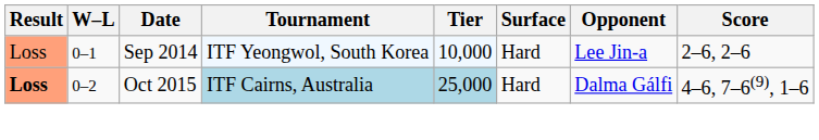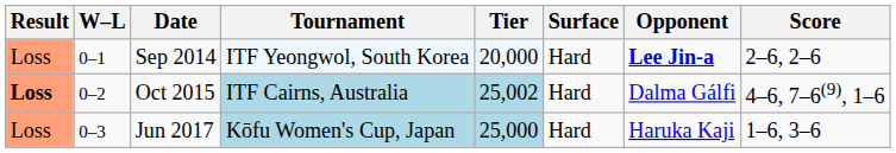Sep 2014 | Tier: 10,000 -> 20,000
Sep 2014 | Opponent: normal -> bold
Oct 2015 | Tier: 25,000 -> 25,002
+ row: Loss | 0–3 | Jun 2017 | Kōfu Women's Cup, Japan | 25,000 | Hard | Haruka Kaji | 1–6, 3–6
